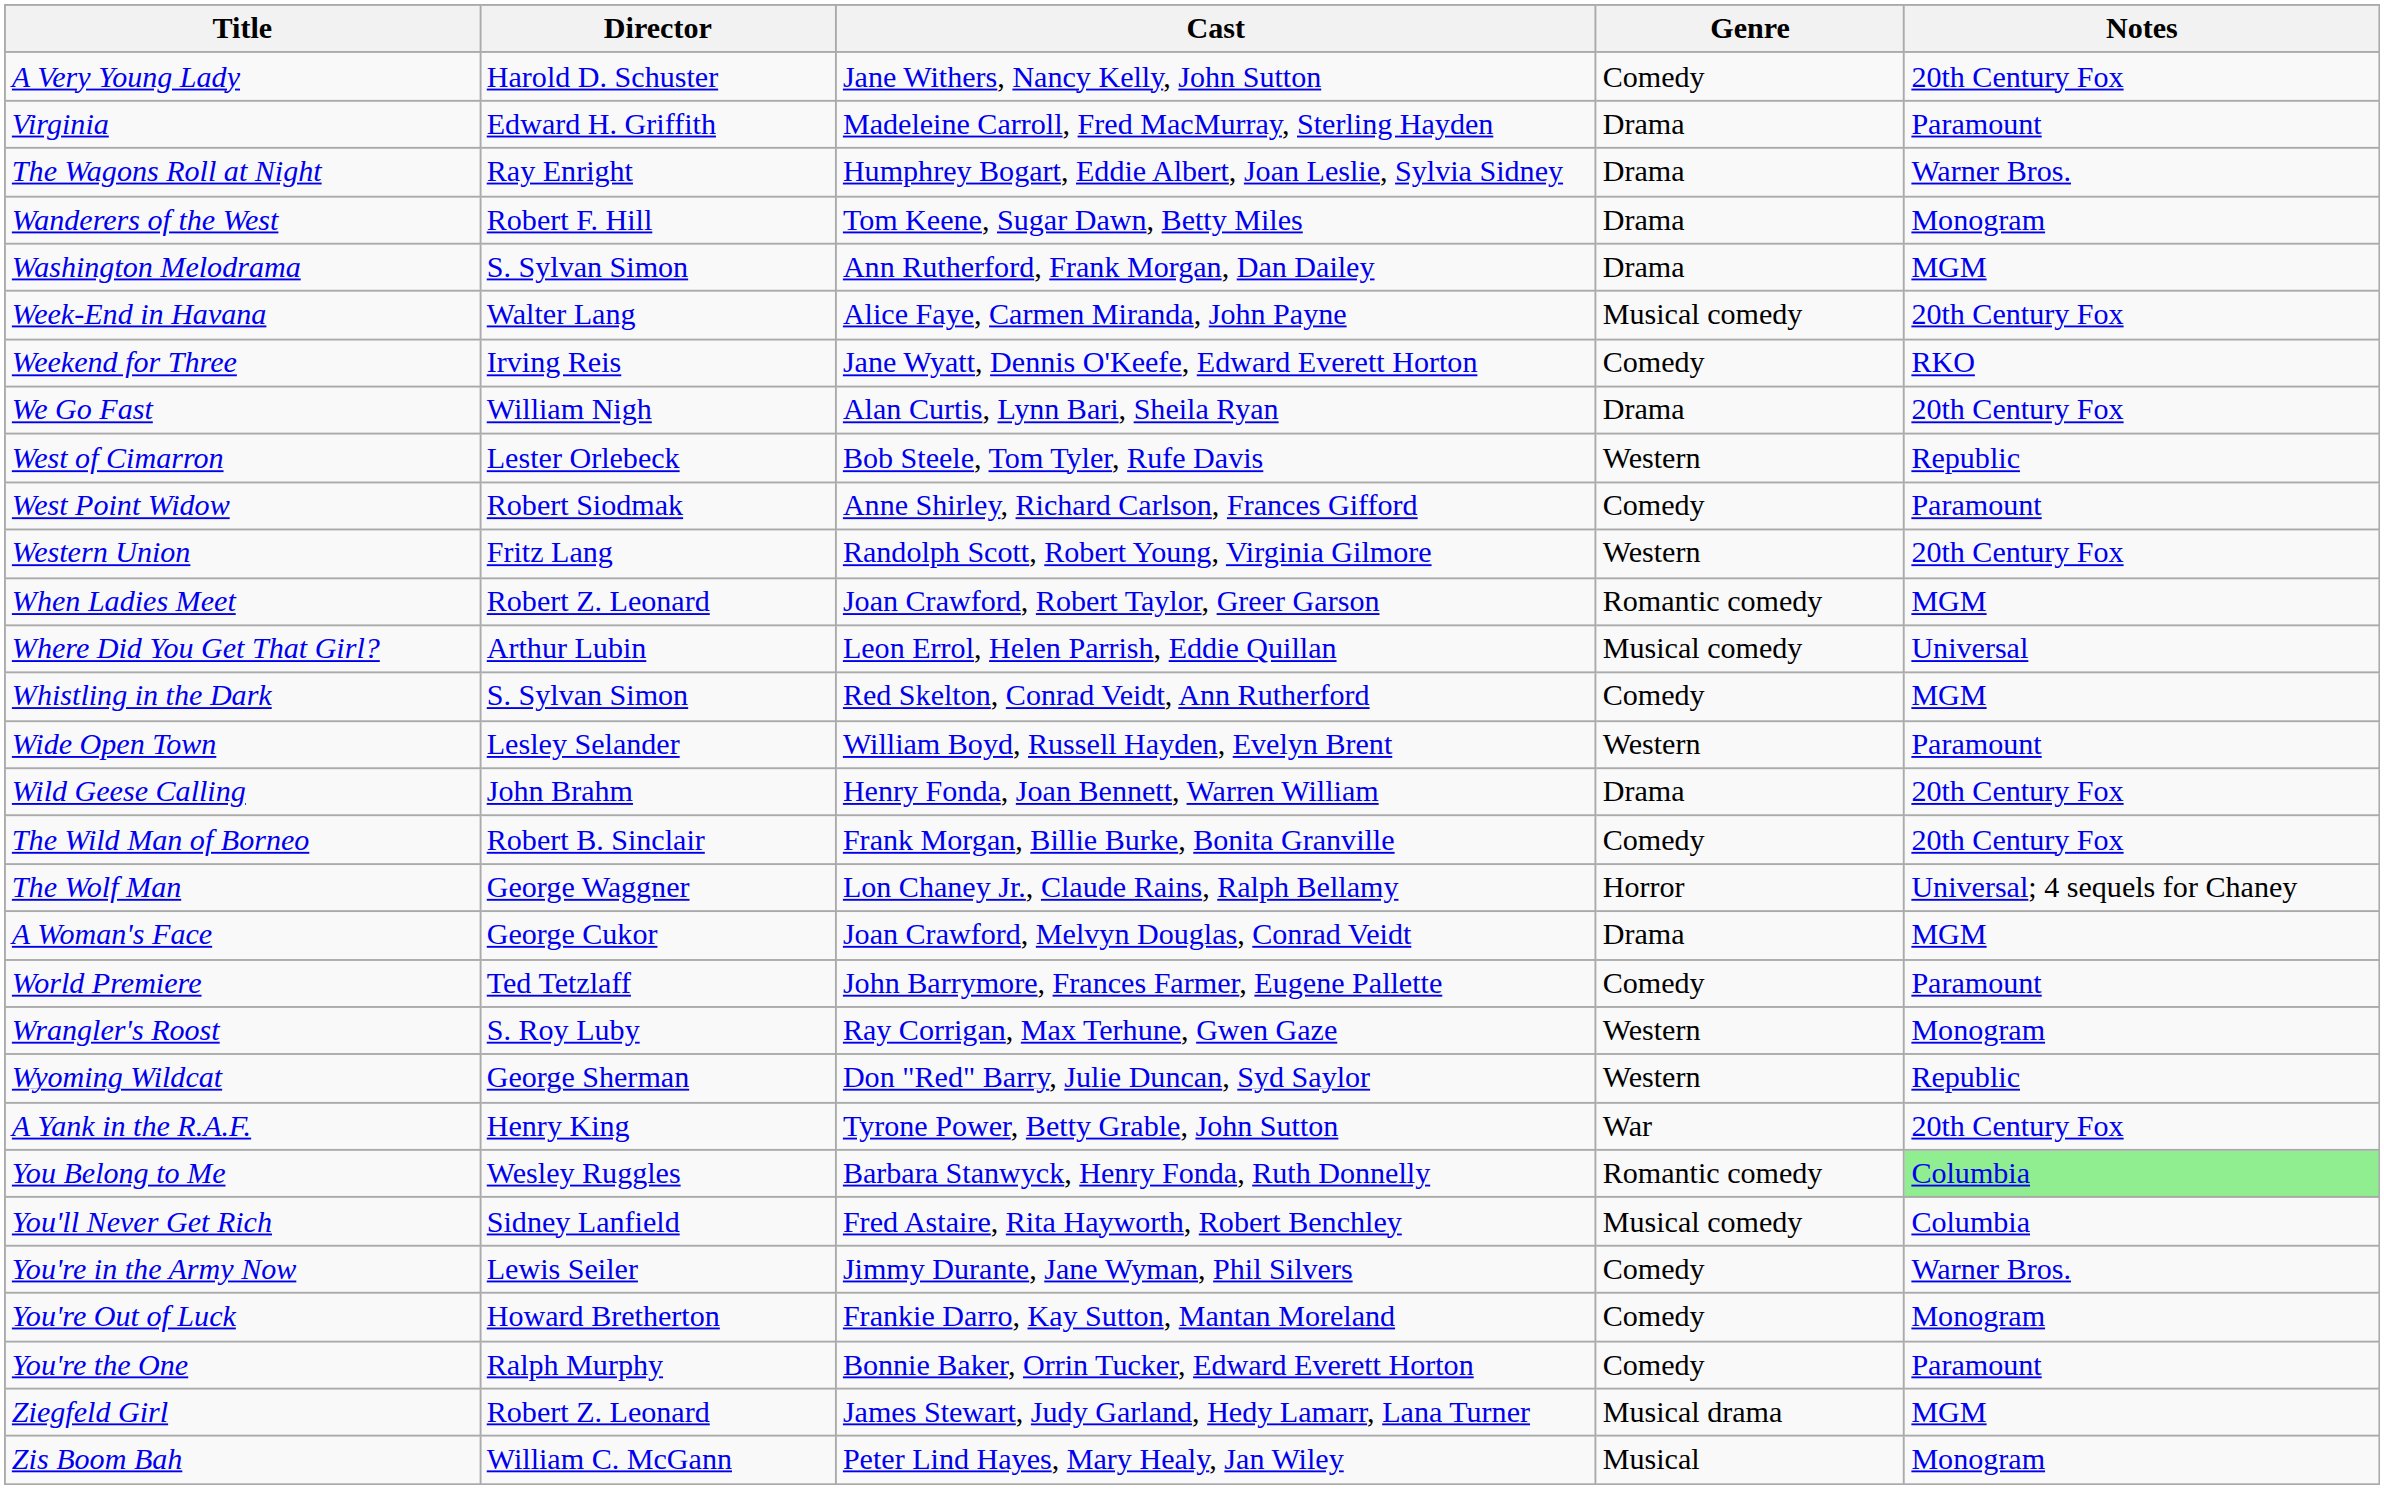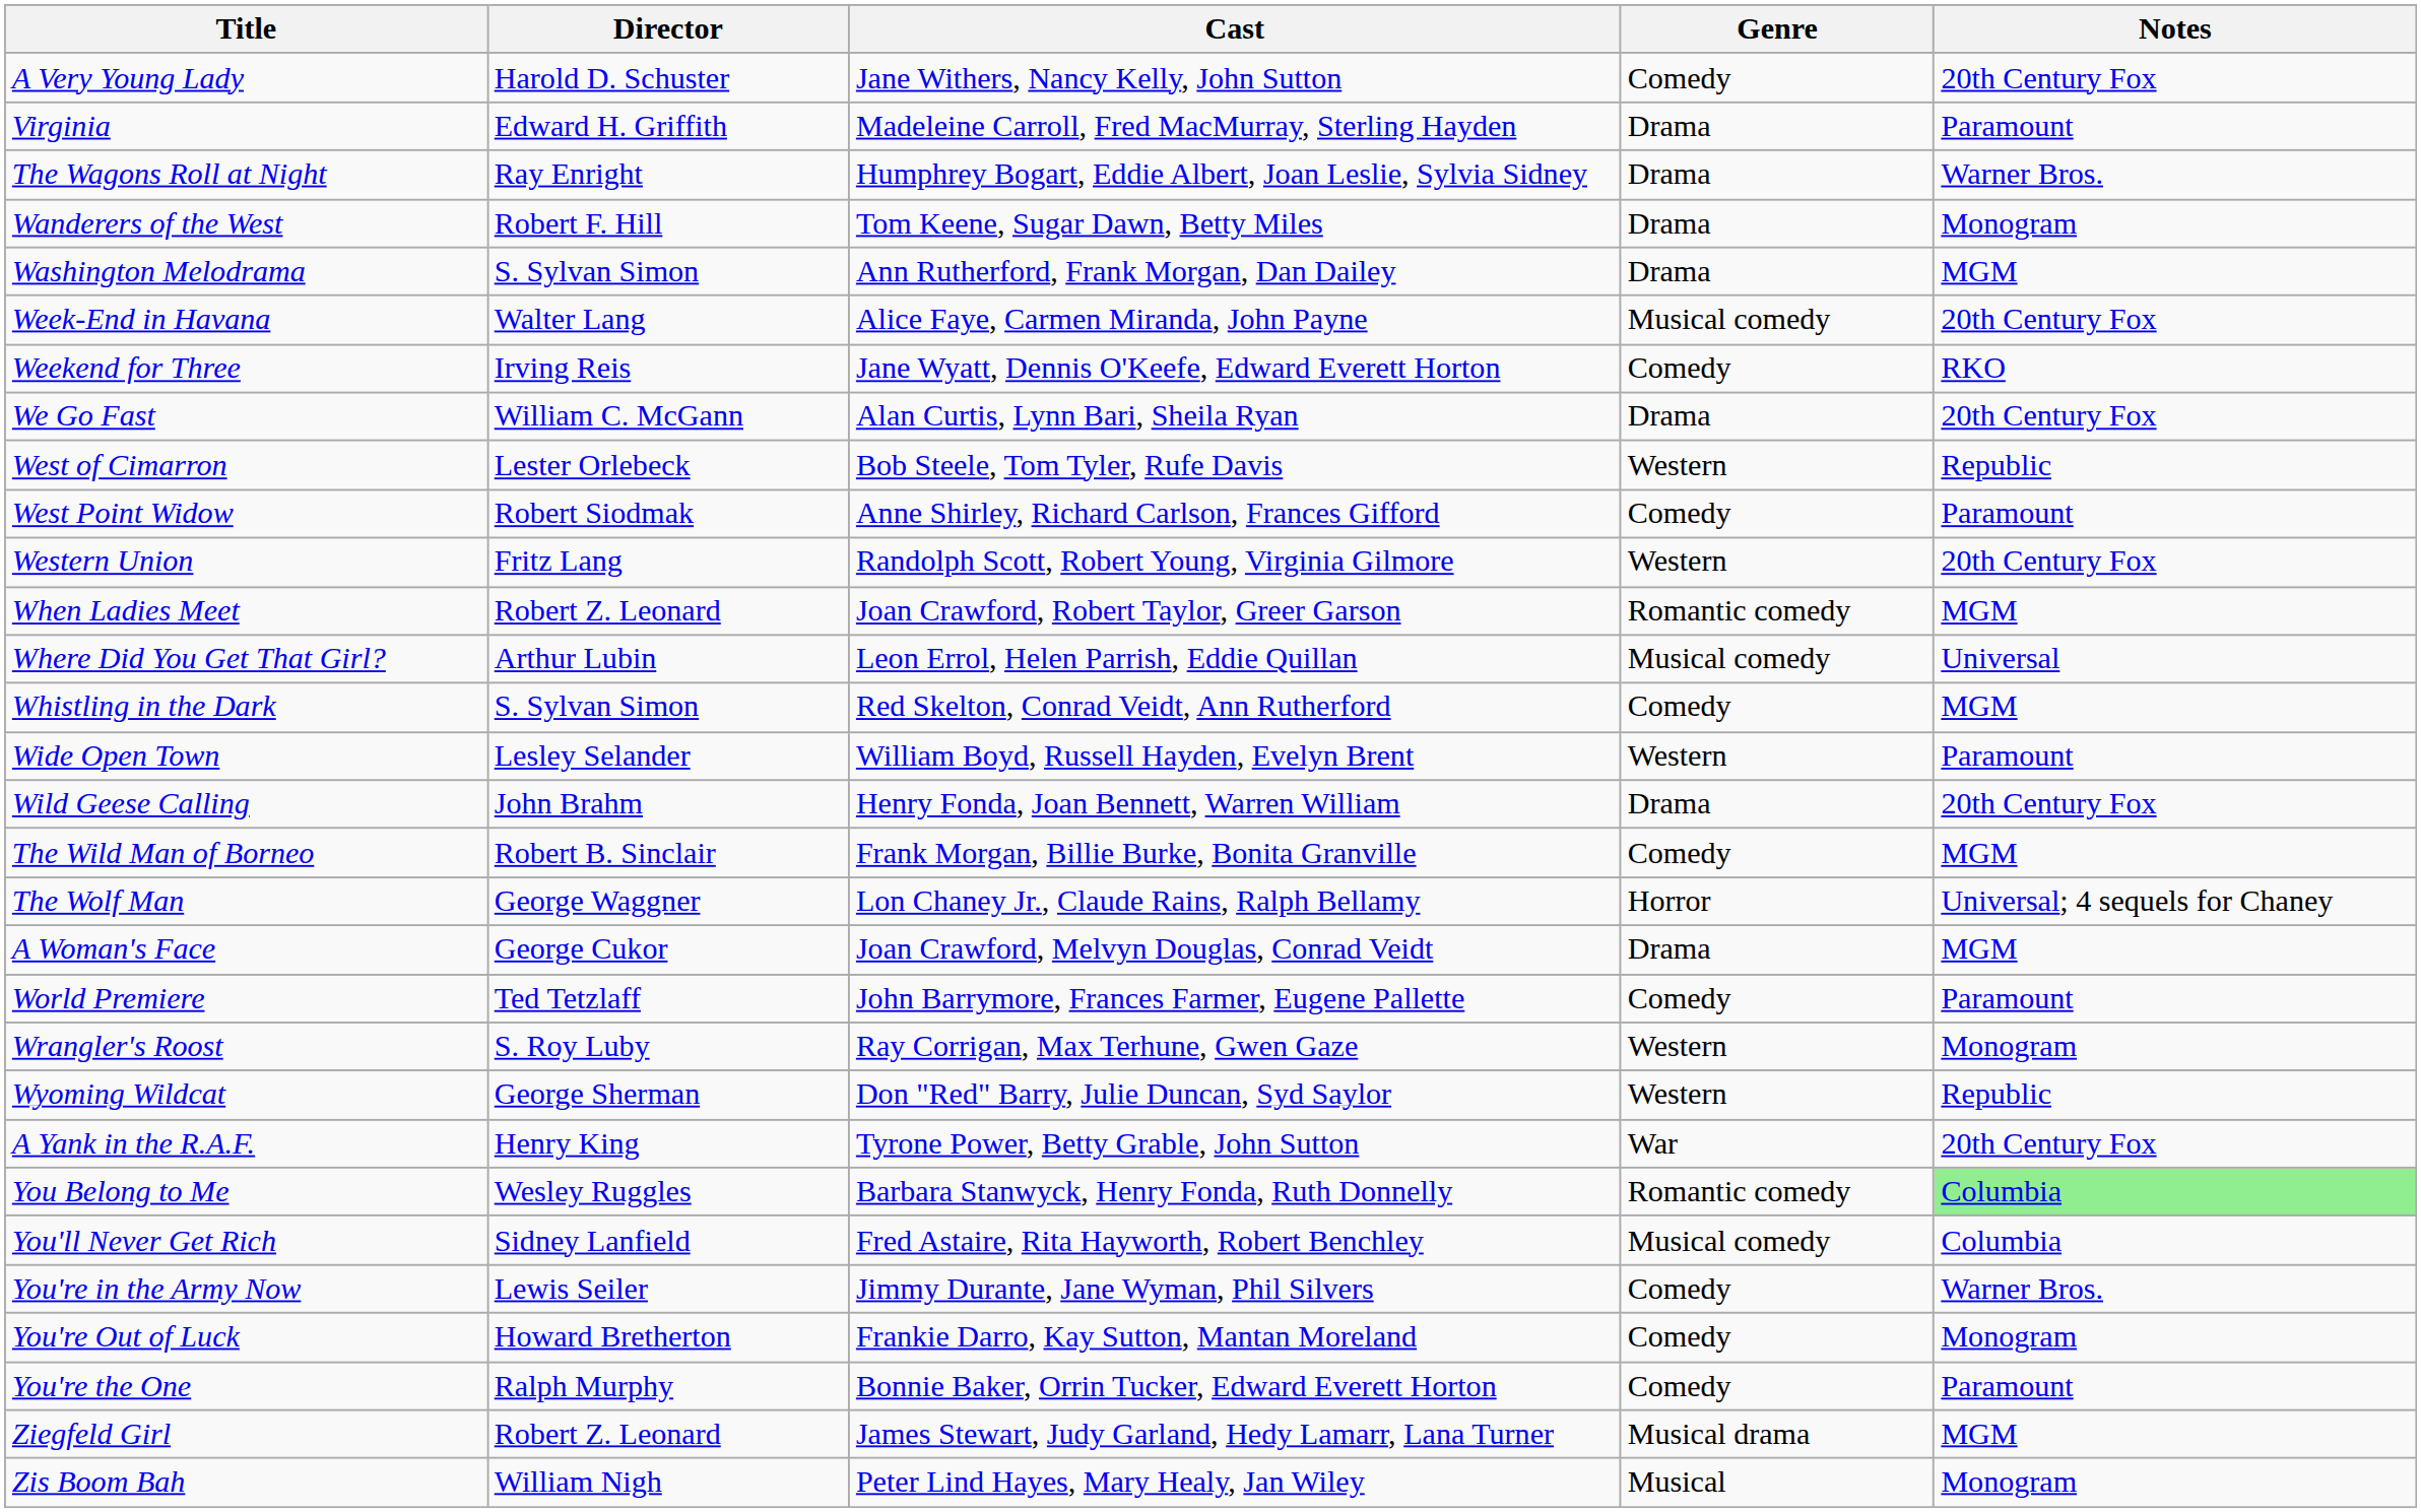We Go Fast | Director: William Nigh -> William C. McGann
The Wild Man of Borneo | Notes: 20th Century Fox -> MGM
Zis Boom Bah | Director: William C. McGann -> William Nigh
